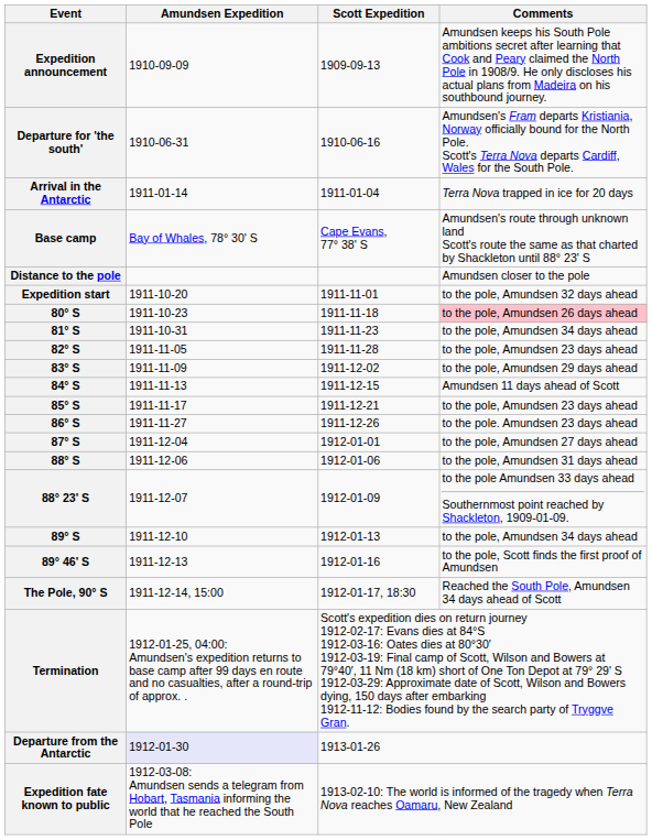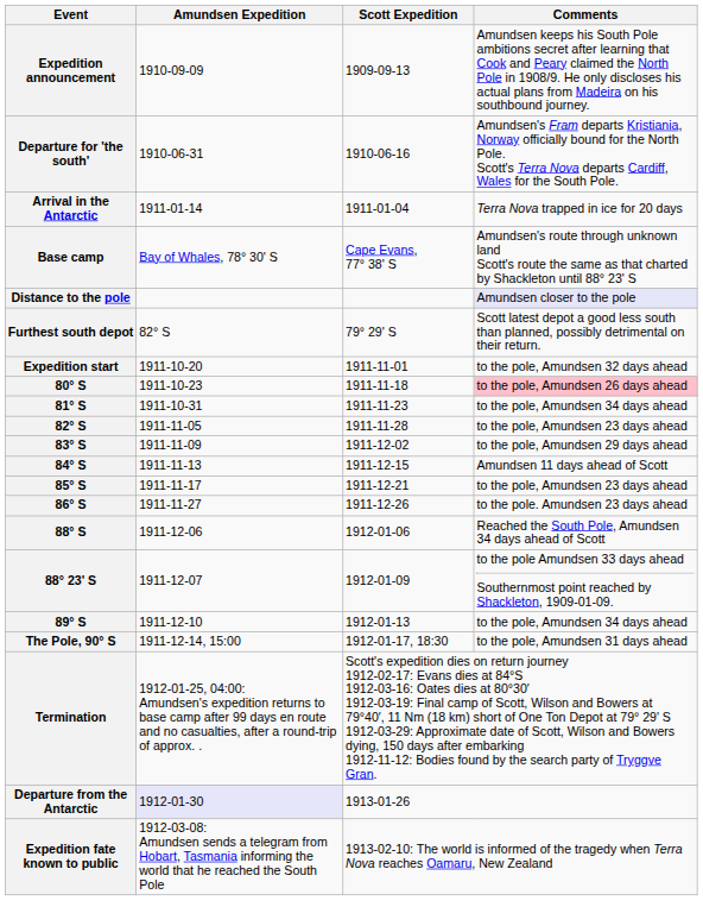Distance to the pole | Comments: no background -> lavender background
+ row: Furthest south depot | 82° S | 79° 29' S | Scott latest depot a good less south than planned, possibly detrimental on their return.
- row: 87° S | 1911-12-04 | 1912-01-01 | to the pole, Amundsen 27 days ahead
88° S | Comments: to the pole, Amundsen 31 days ahead -> Reached the South Pole, Amundsen 34 days ahead of Scott
- row: 89° 46' S | 1911-12-13 | 1912-01-16 | to the pole, Scott finds the first proof of Amundsen
The Pole, 90° S | Comments: Reached the South Pole, Amundsen 34 days ahead of Scott -> to the pole, Amundsen 31 days ahead
